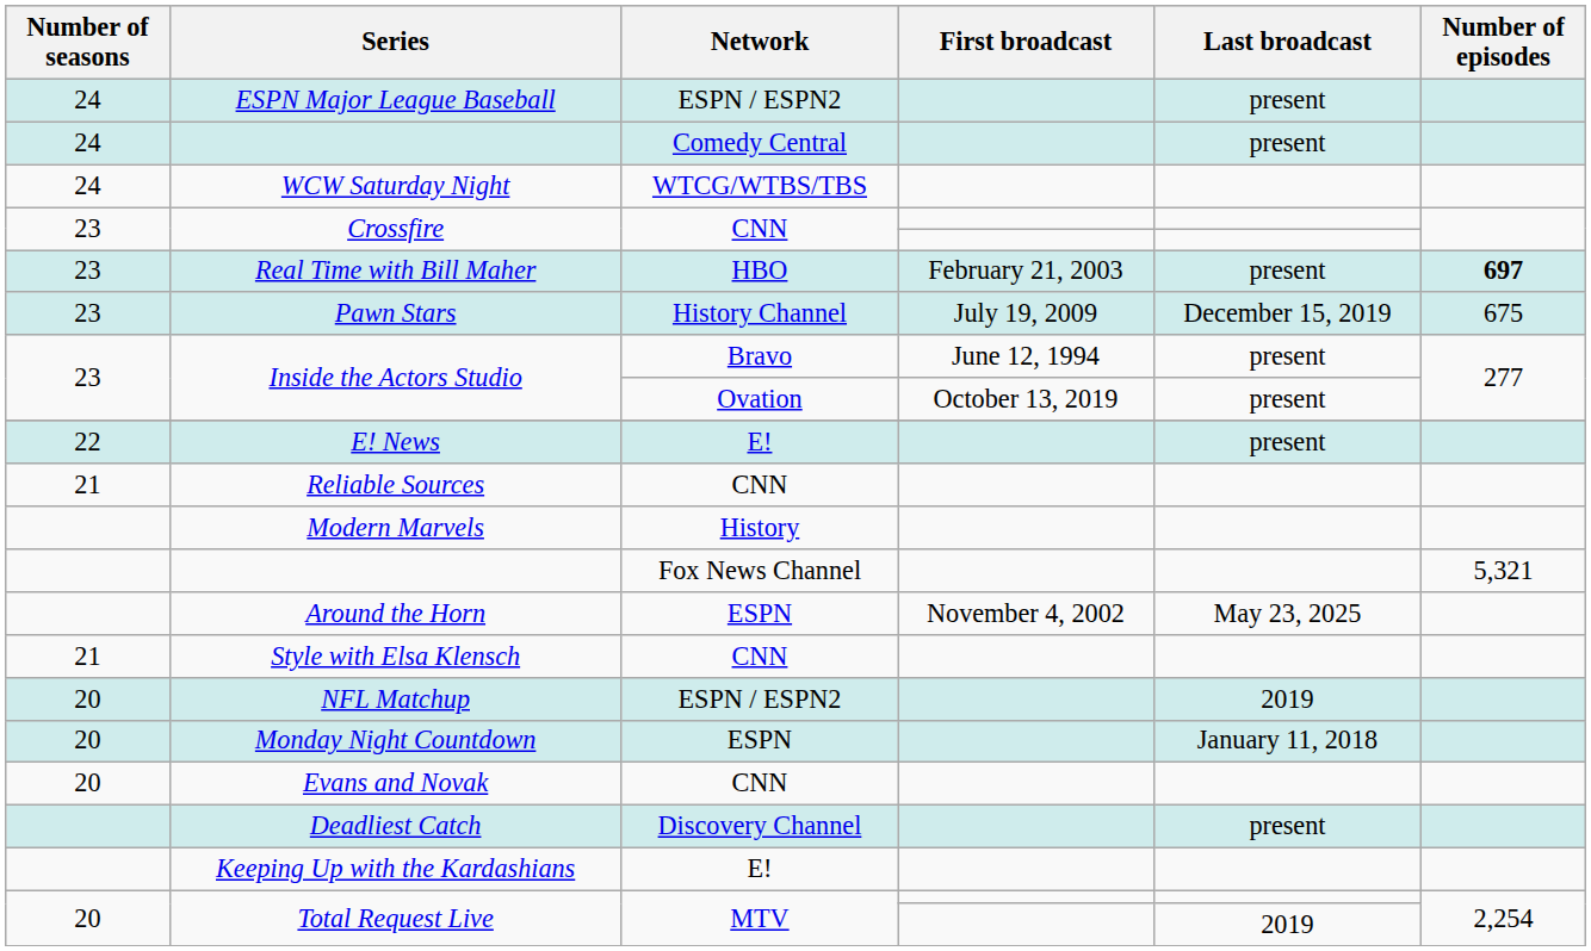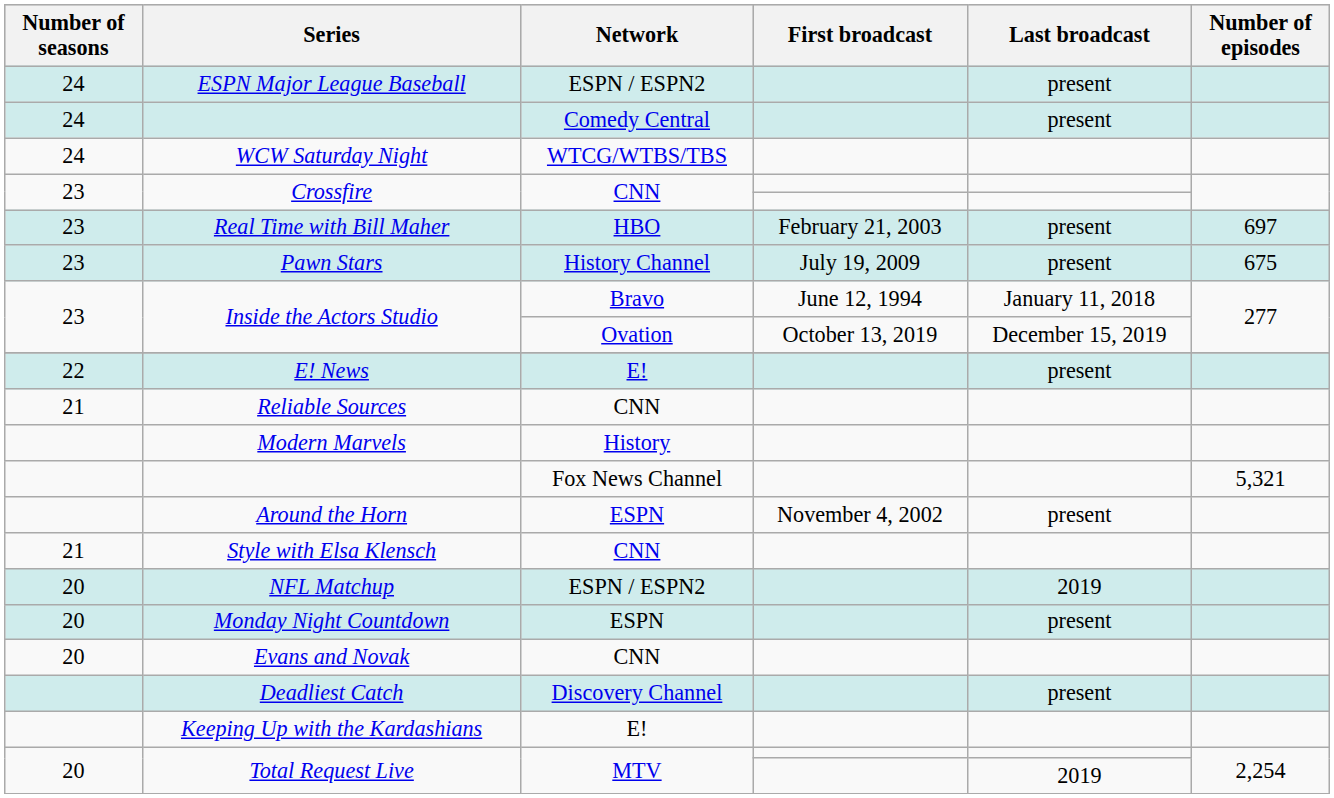Real Time with Bill Maher | Number of episodes: bold -> normal
Pawn Stars | Last broadcast: December 15, 2019 -> present
Inside the Actors Studio / Bravo | Last broadcast: present -> January 11, 2018
Inside the Actors Studio / Ovation | Last broadcast: present -> December 15, 2019
Around the Horn | Last broadcast: May 23, 2025 -> present
Monday Night Countdown | Last broadcast: January 11, 2018 -> present
